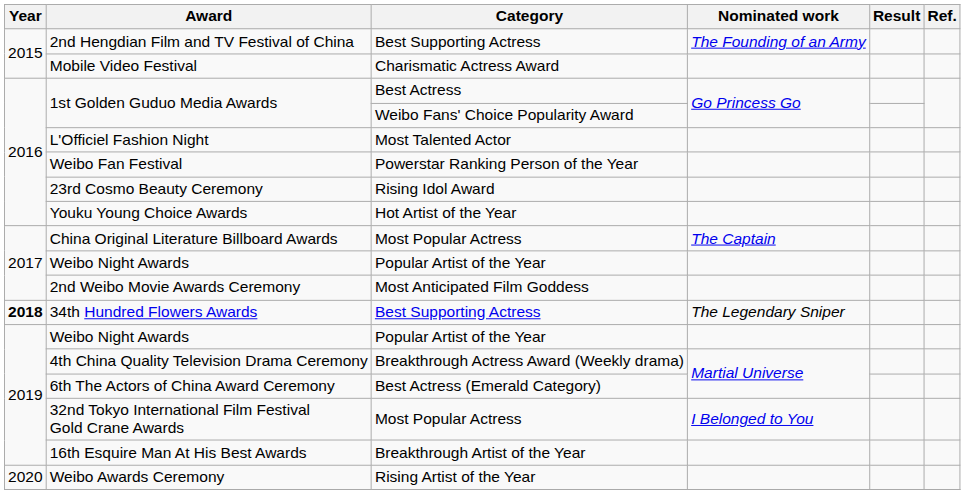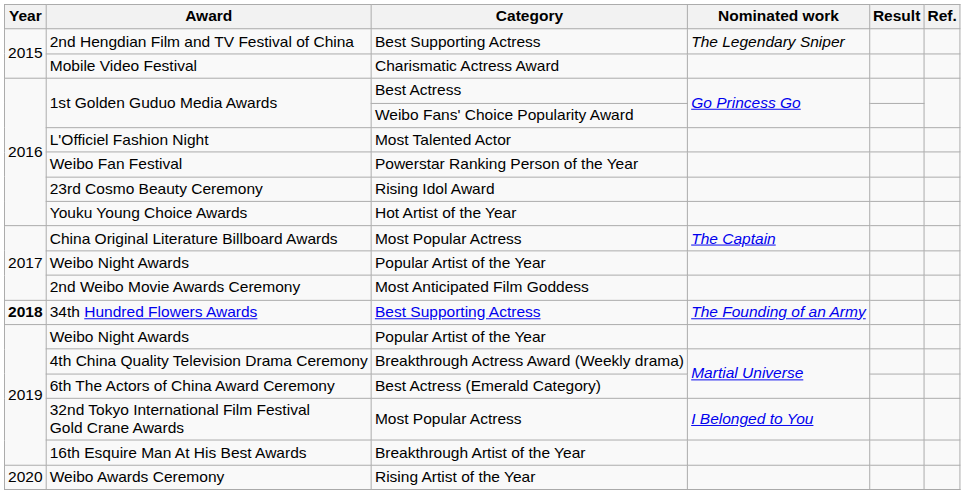2nd Hengdian Film and TV Festival of China | Nominated work: The Founding of an Army -> The Legendary Sniper
34th Hundred Flowers Awards | Nominated work: The Legendary Sniper -> The Founding of an Army
